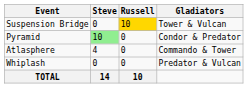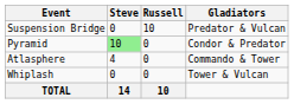Suspension Bridge | Russell: gold background -> no background
Suspension Bridge | Gladiators: Tower & Vulcan -> Predator & Vulcan
Whiplash | Gladiators: Predator & Vulcan -> Tower & Vulcan
